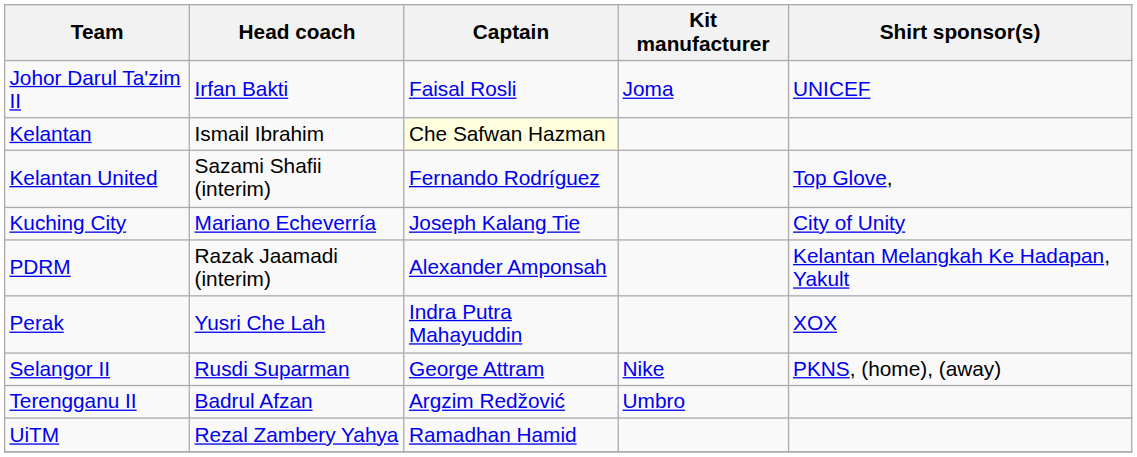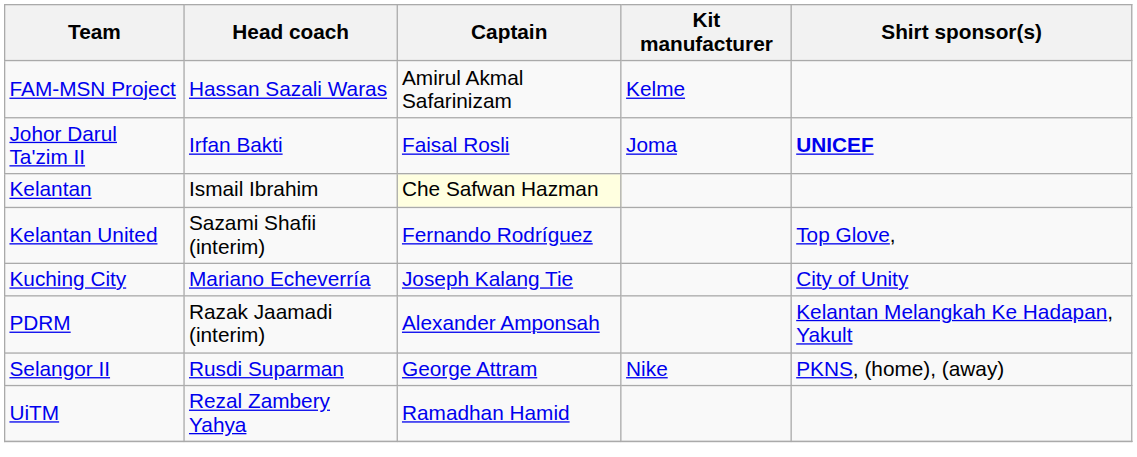+ row: FAM-MSN Project | Hassan Sazali Waras | Amirul Akmal Safarinizam | Kelme
Johor Darul Ta'zim II | Shirt sponsor(s): normal -> bold
- row: Perak | Yusri Che Lah | Indra Putra Mahayuddin | XOX
- row: Terengganu II | Badrul Afzan | Argzim Redžović | Umbro
